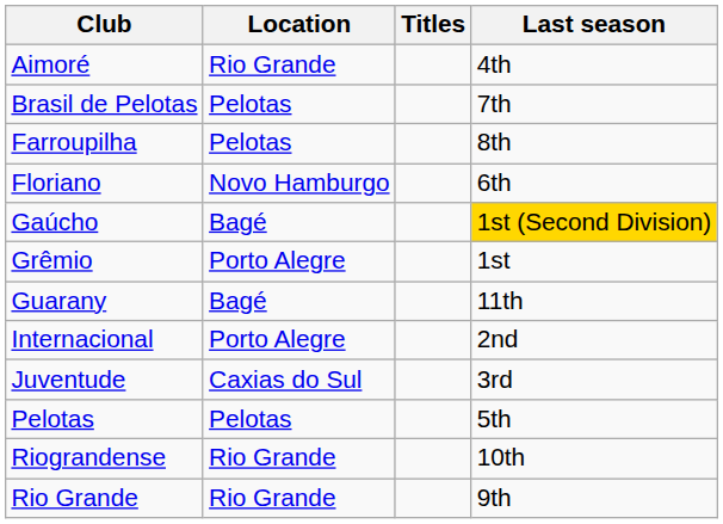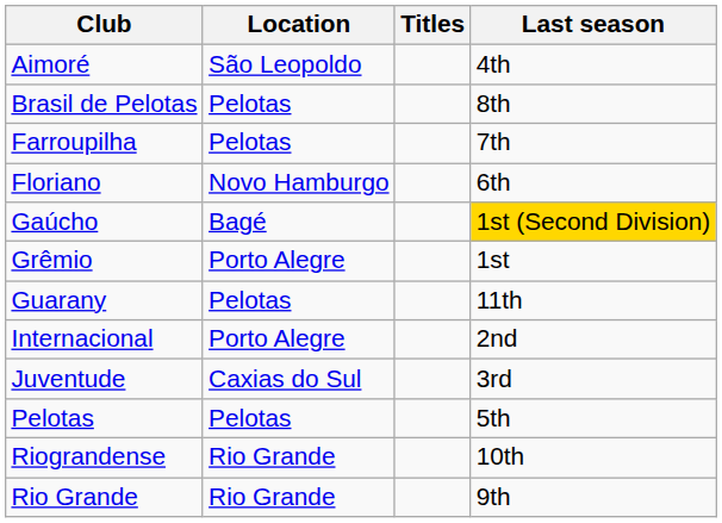Aimoré | Location: Rio Grande -> São Leopoldo
Brasil de Pelotas | Last season: 7th -> 8th
Farroupilha | Last season: 8th -> 7th
Guarany | Location: Bagé -> Pelotas
